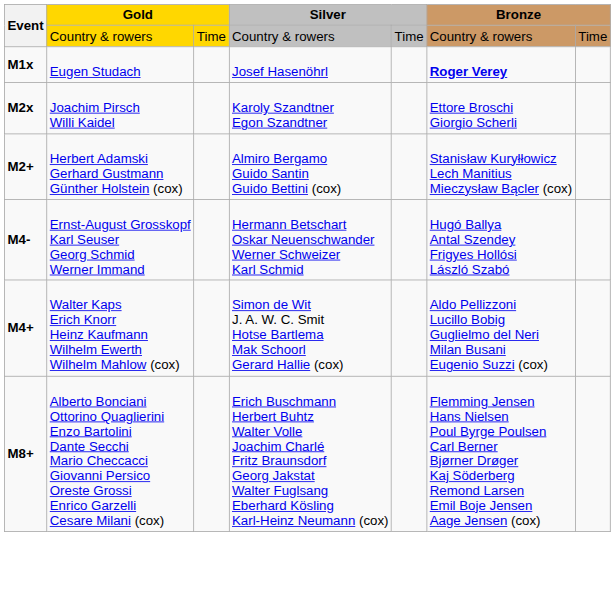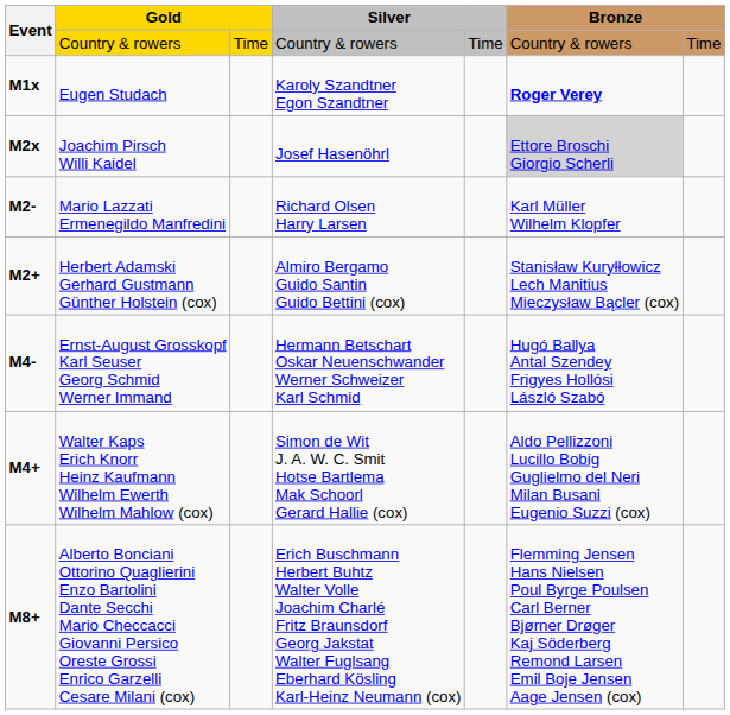Eugen Studach | column 4: Josef Hasenöhrl -> Karoly Szandtner Egon Szandtner
Joachim Pirsch Willi Kaidel | column 4: Karoly Szandtner Egon Szandtner -> Josef Hasenöhrl
Joachim Pirsch Willi Kaidel | column 6: no background -> lightgrey background
+ row: M2- | Mario Lazzati Ermenegildo Manfredini | Richard Olsen Harry Larsen | Karl Müller Wilhelm Klopfer
